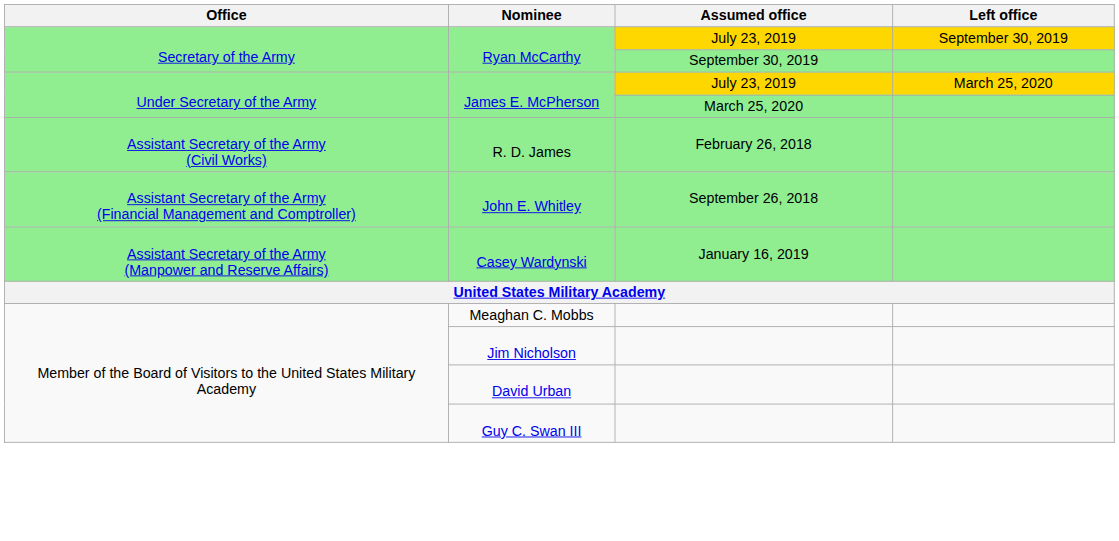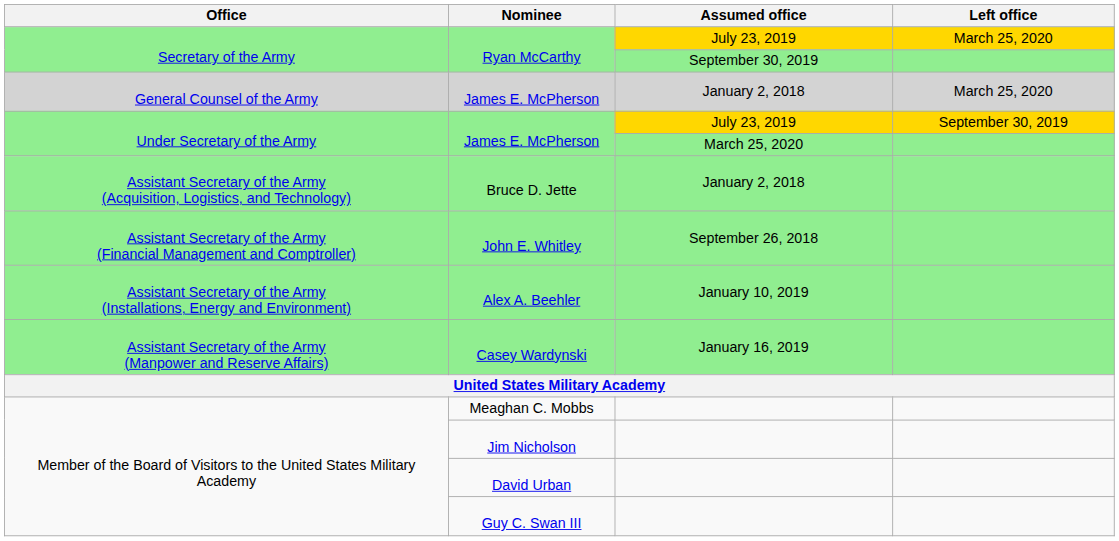Ryan McCarthy / July 23, 2019 | Left office: September 30, 2019 -> March 25, 2020
+ row: General Counsel of the Army | James E. McPherson | January 2, 2018 | March 25, 2020
James E. McPherson / July 23, 2019 | Left office: March 25, 2020 -> September 30, 2019
+ row: Assistant Secretary of the Army (Acquisition, Logistics, and Technology) | Bruce D. Jette | January 2, 2018
- row: Assistant Secretary of the Army (Civil Works) | R. D. James | February 26, 2018
+ row: Assistant Secretary of the Army (Installations, Energy and Environment) | Alex A. Beehler | January 10, 2019
